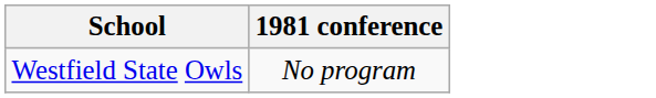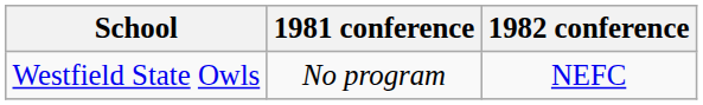+ column: 1982 conference | NEFC
